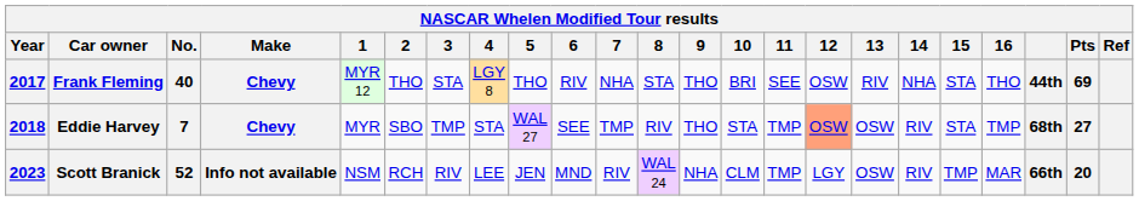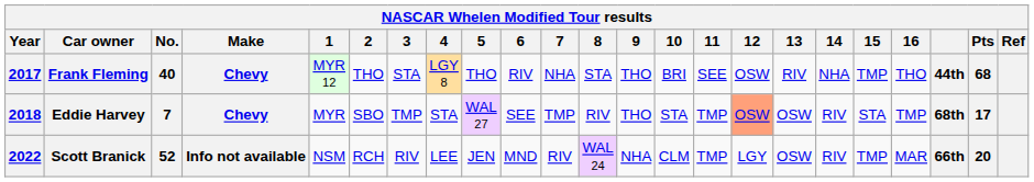Frank Fleming | 15: STA -> TMP
Frank Fleming | Pts: 69 -> 68
Eddie Harvey | Pts: 27 -> 17
Scott Branick | Year: 2023 -> 2022
